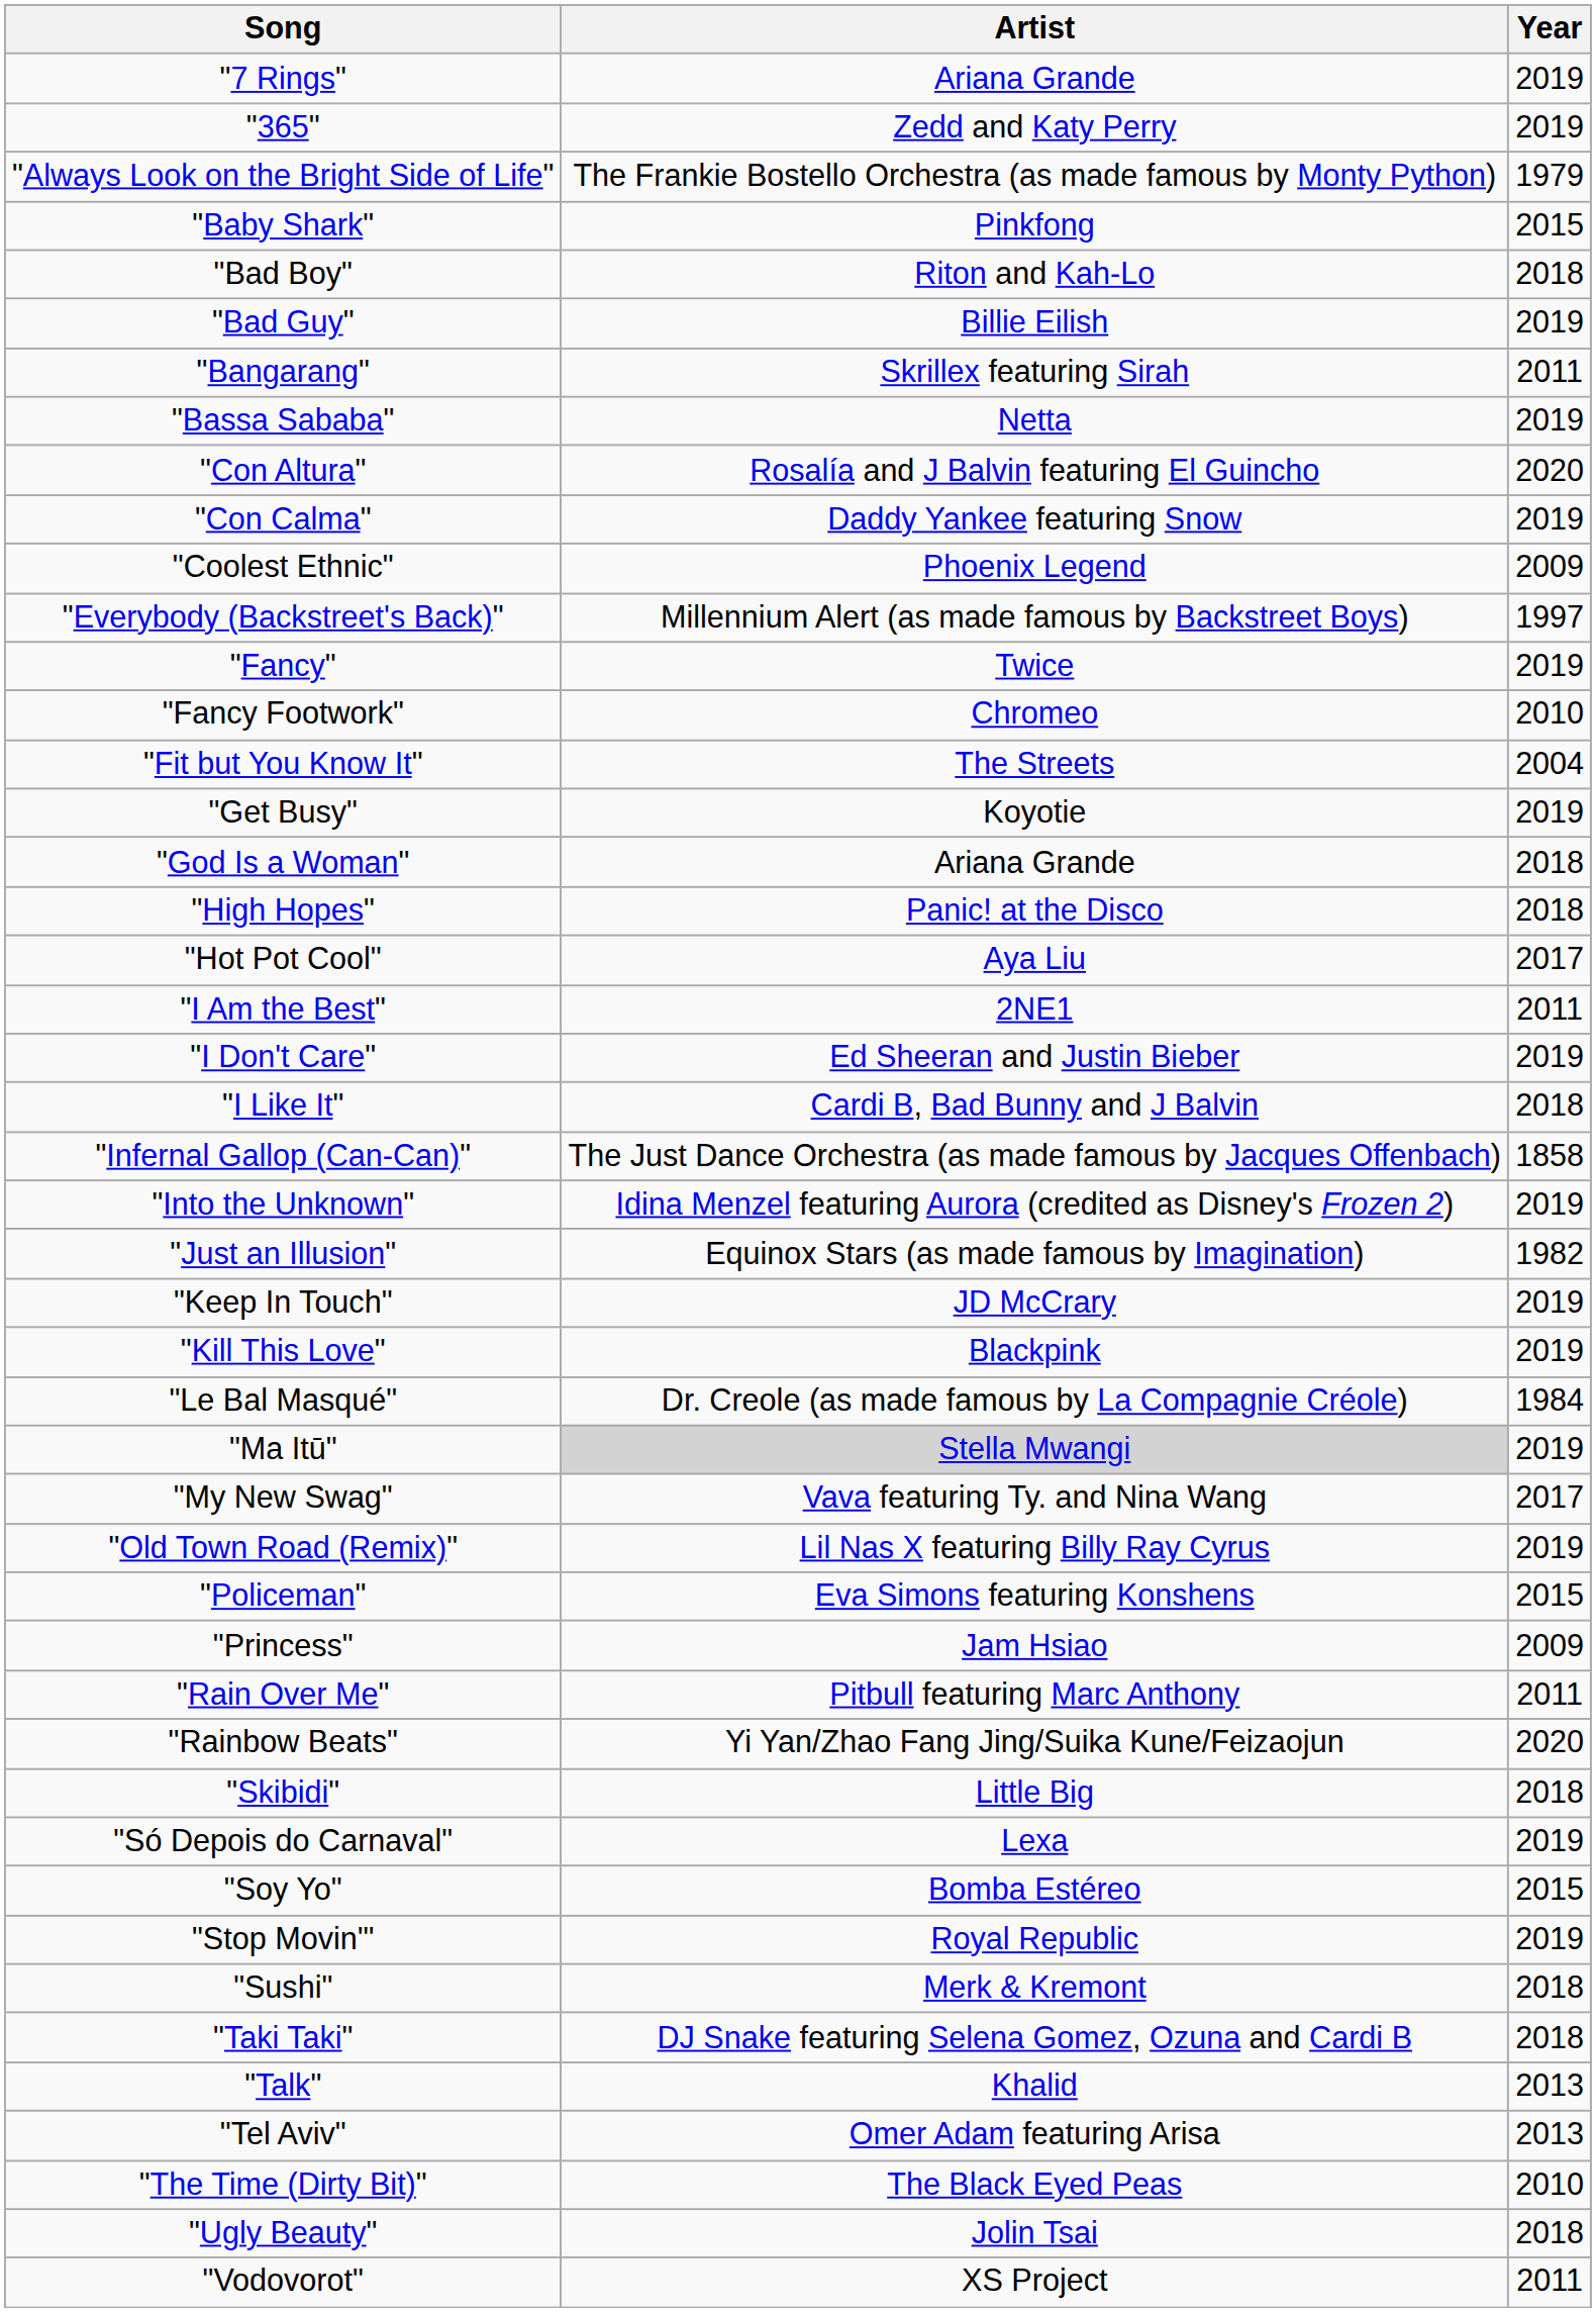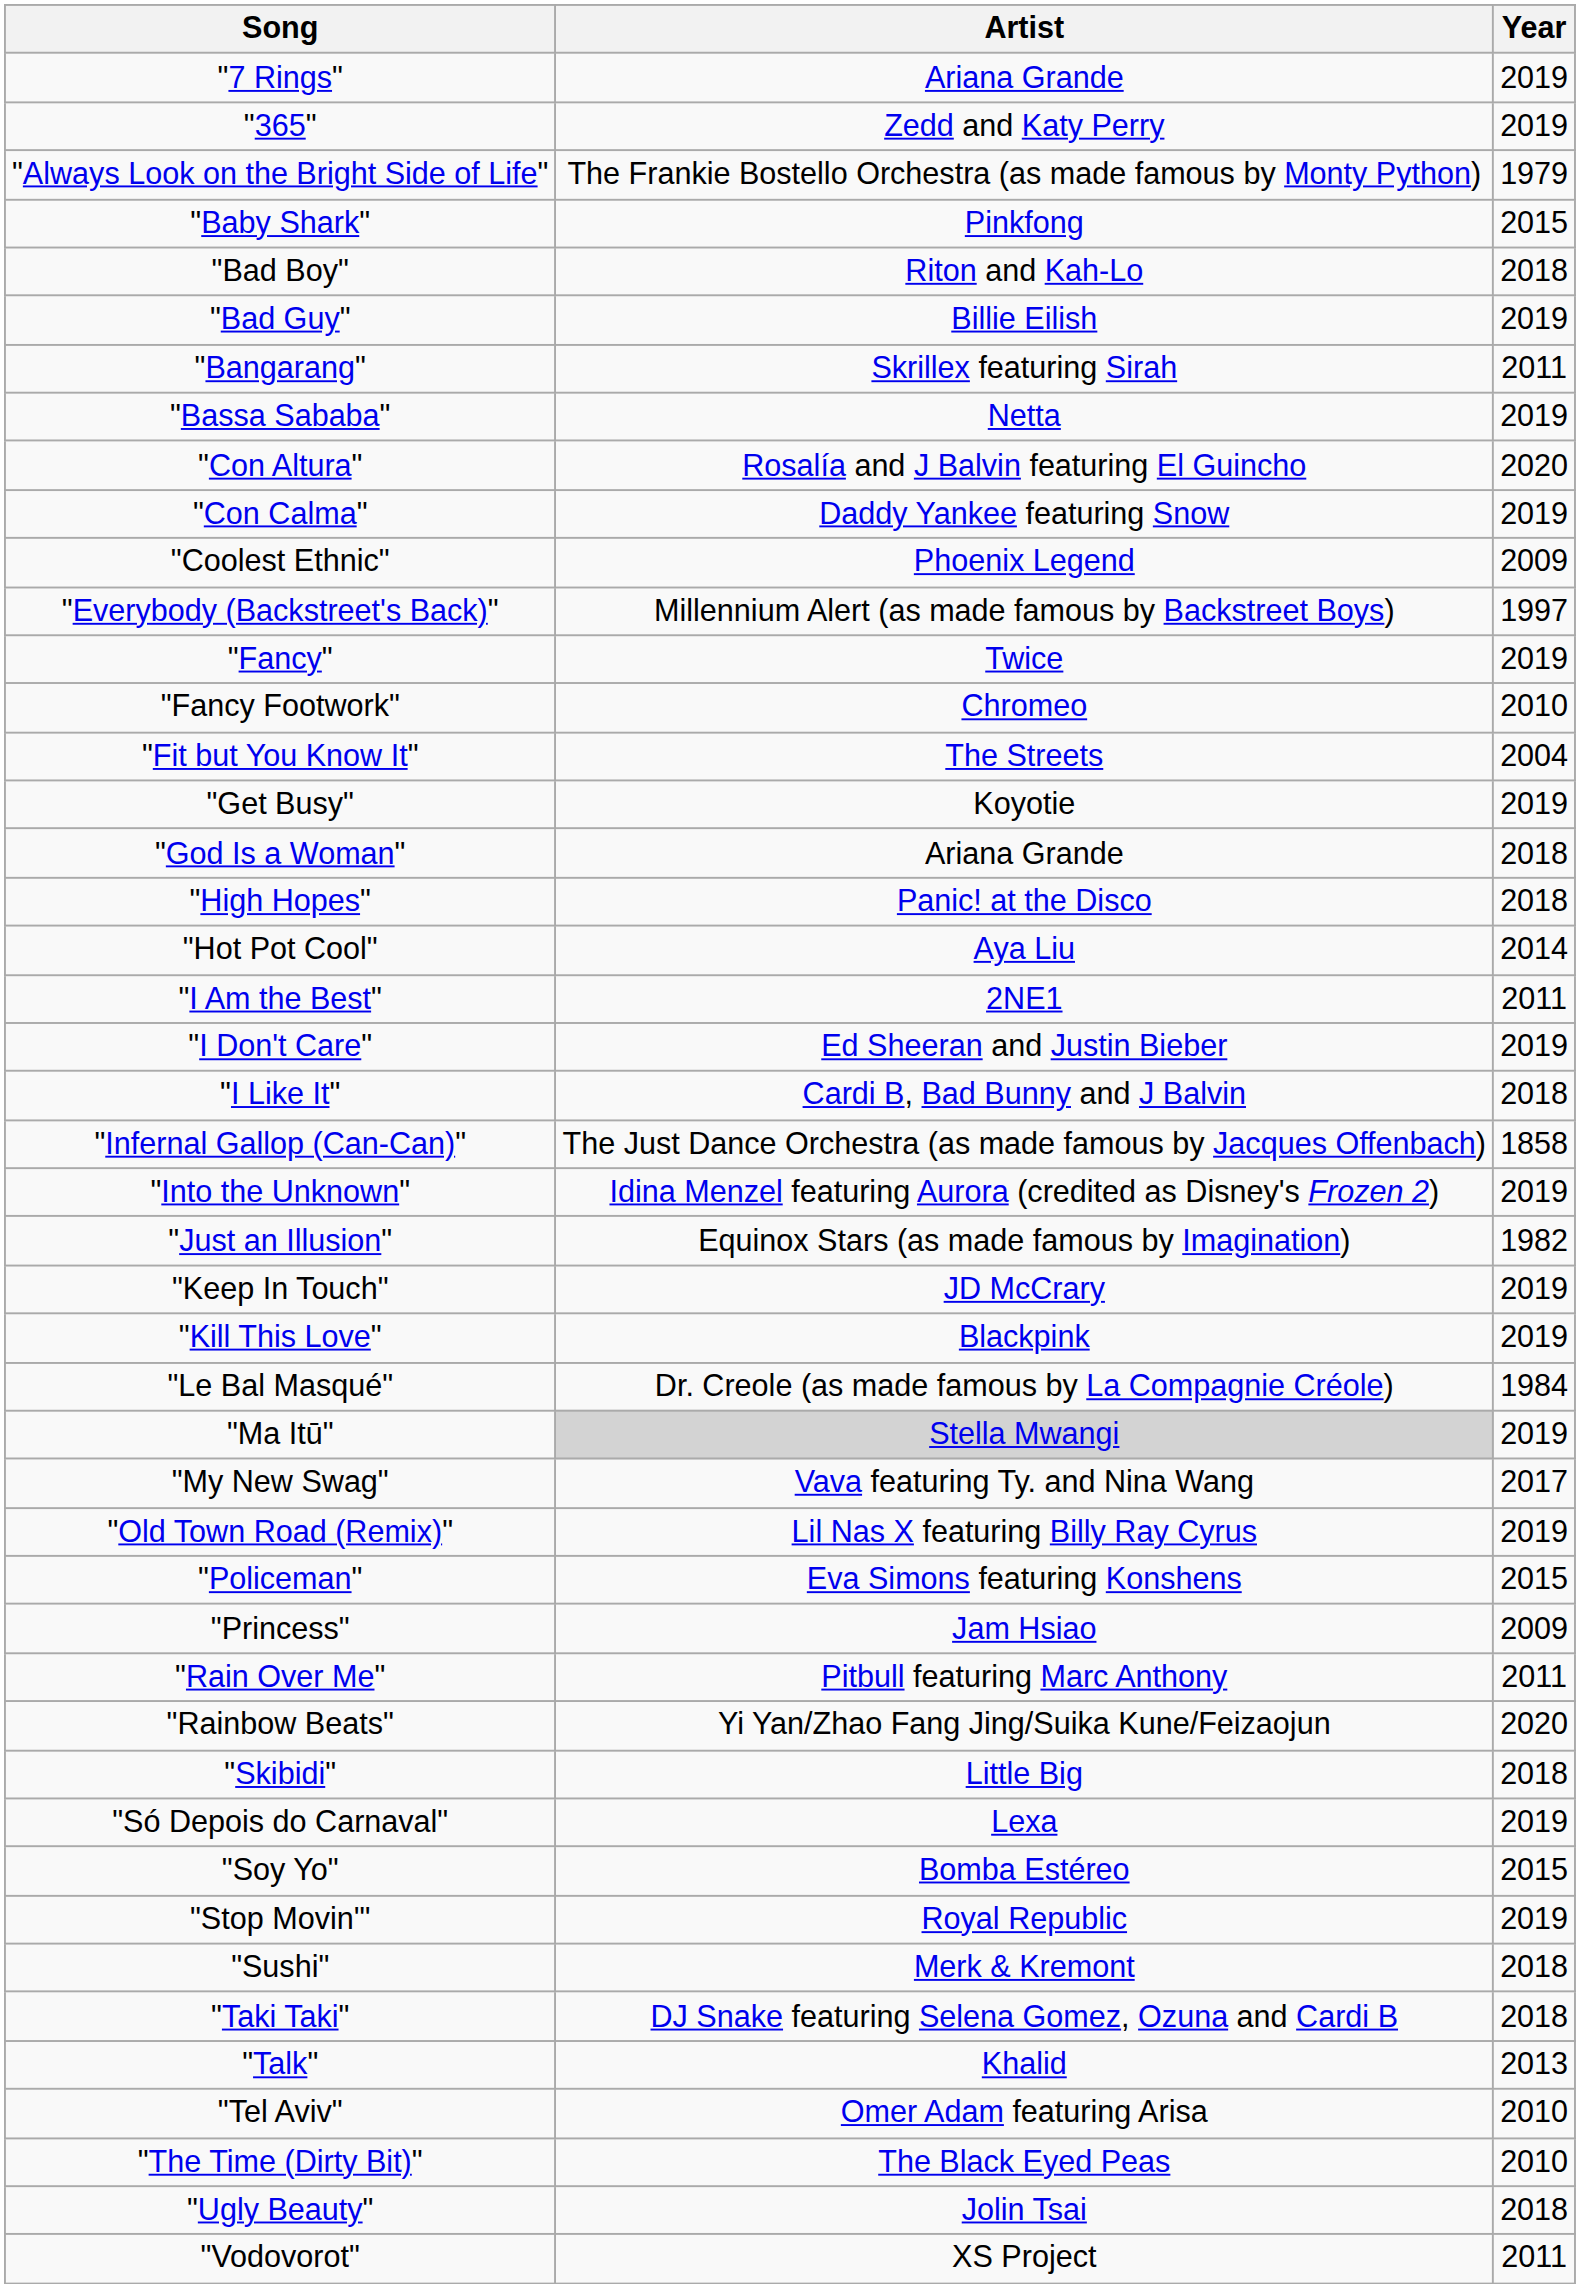"Hot Pot Cool" | Year: 2017 -> 2014
"Tel Aviv" | Year: 2013 -> 2010
